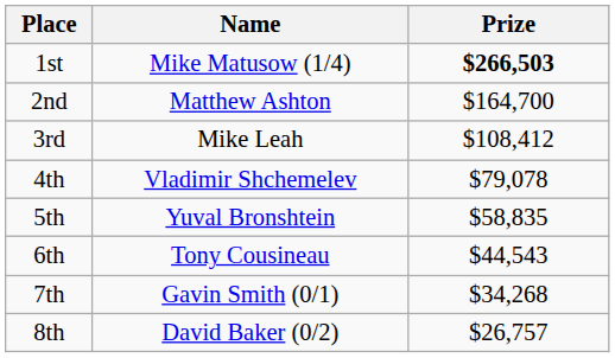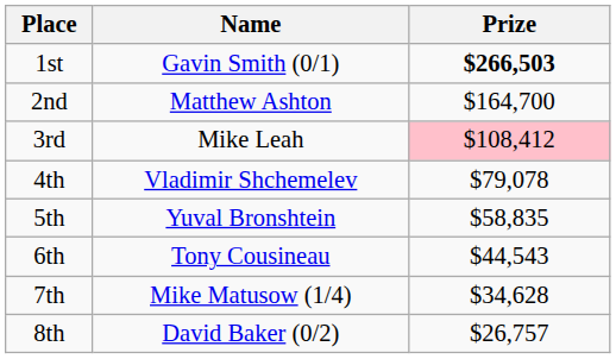1st | Name: Mike Matusow (1/4) -> Gavin Smith (0/1)
3rd | Prize: no background -> pink background
7th | Name: Gavin Smith (0/1) -> Mike Matusow (1/4)
7th | Prize: $34,268 -> $34,628
